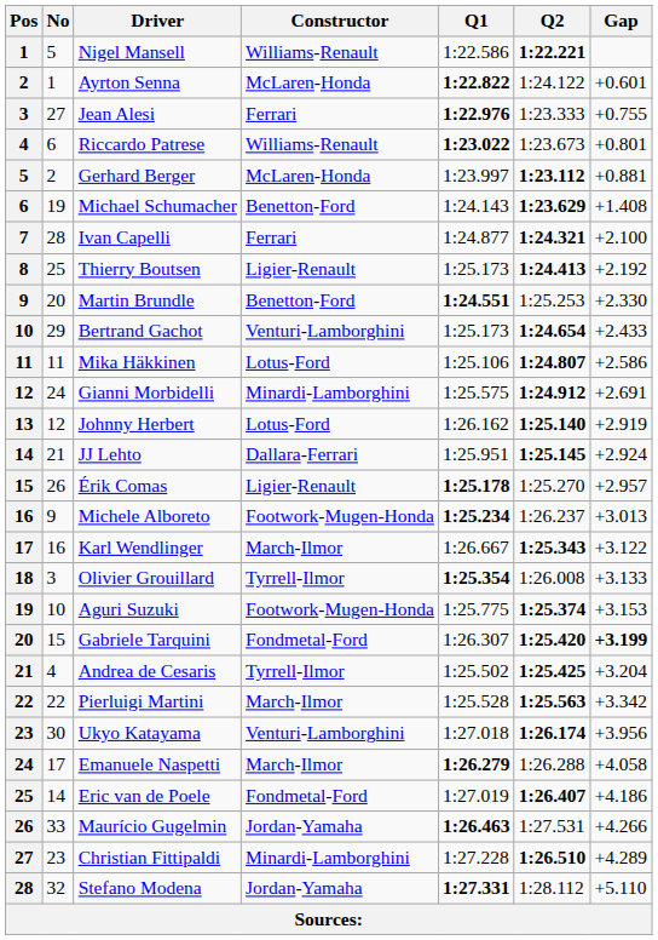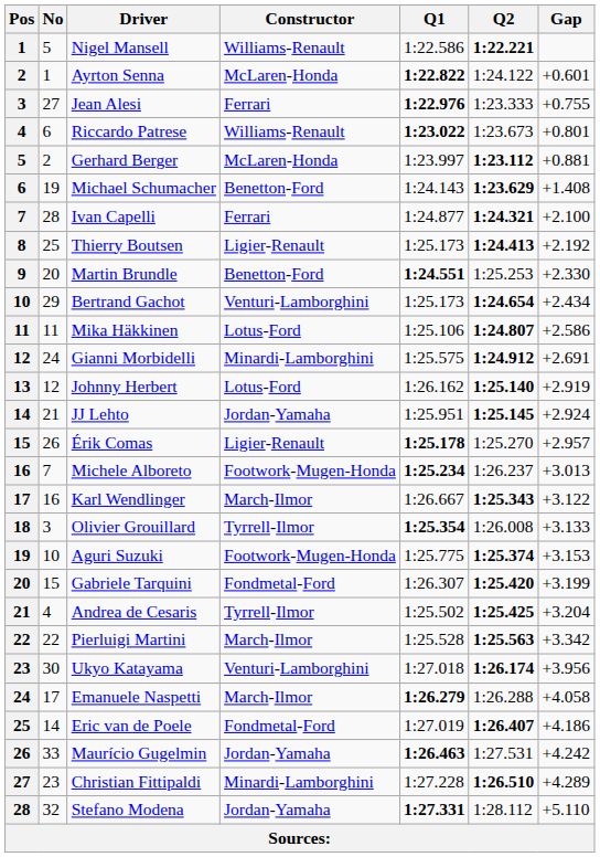Bertrand Gachot | Gap: +2.433 -> +2.434
JJ Lehto | Constructor: Dallara-Ferrari -> Jordan-Yamaha
Michele Alboreto | No: 9 -> 7
Gabriele Tarquini | Gap: bold -> normal
Maurício Gugelmin | Gap: +4.266 -> +4.242
